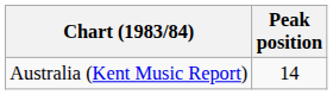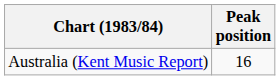Australia (Kent Music Report) | Peak position: 14 -> 16
